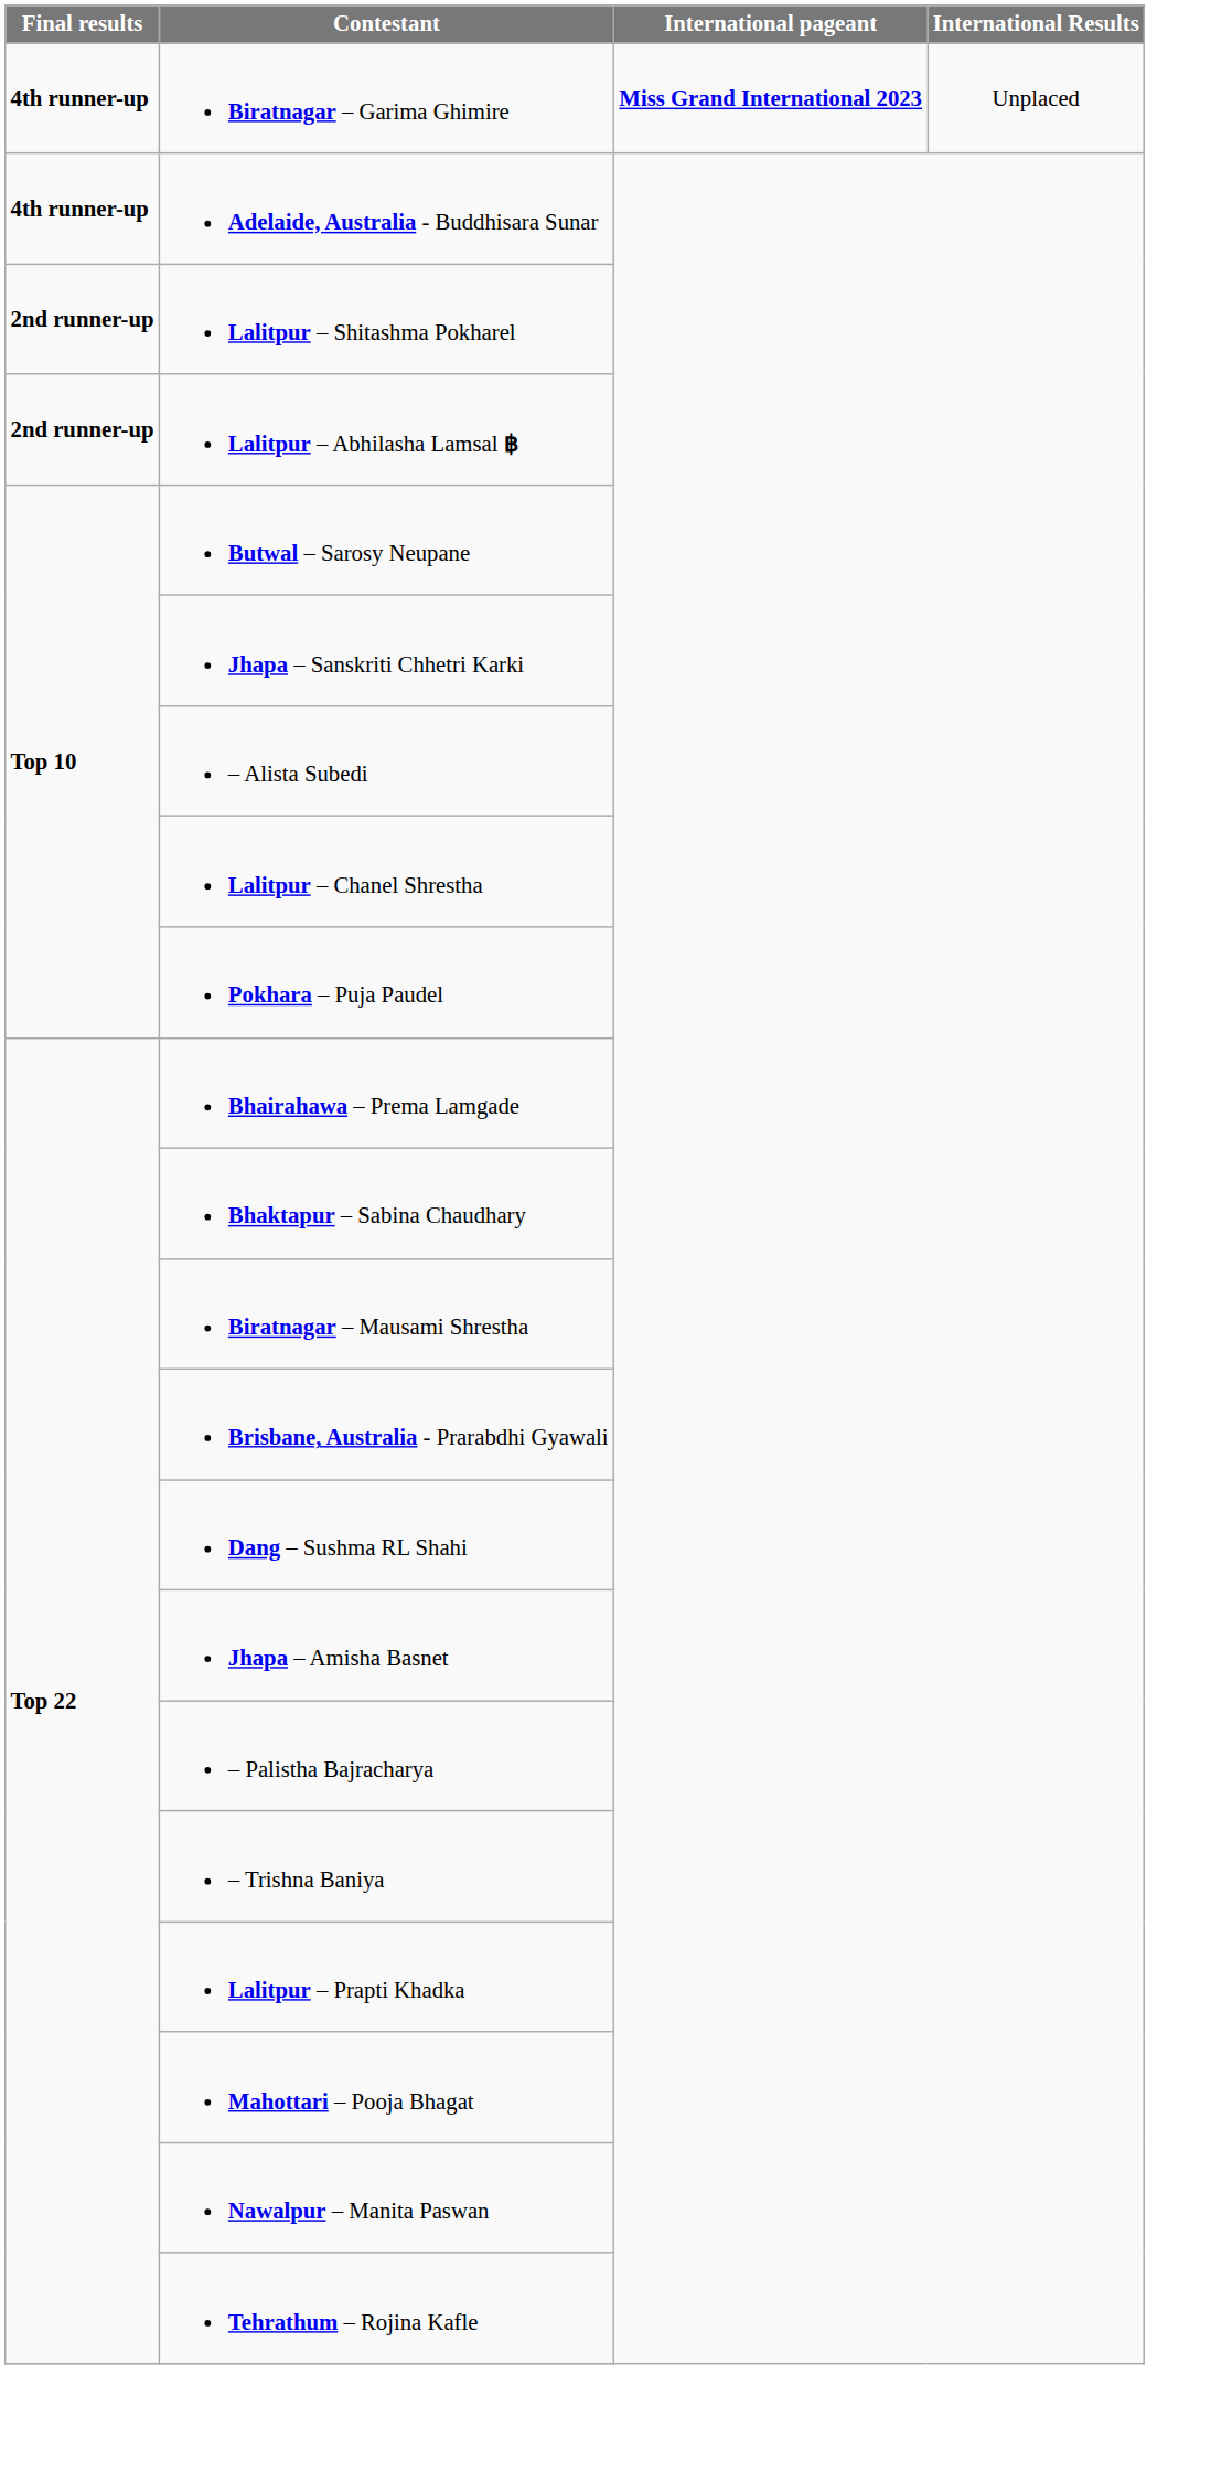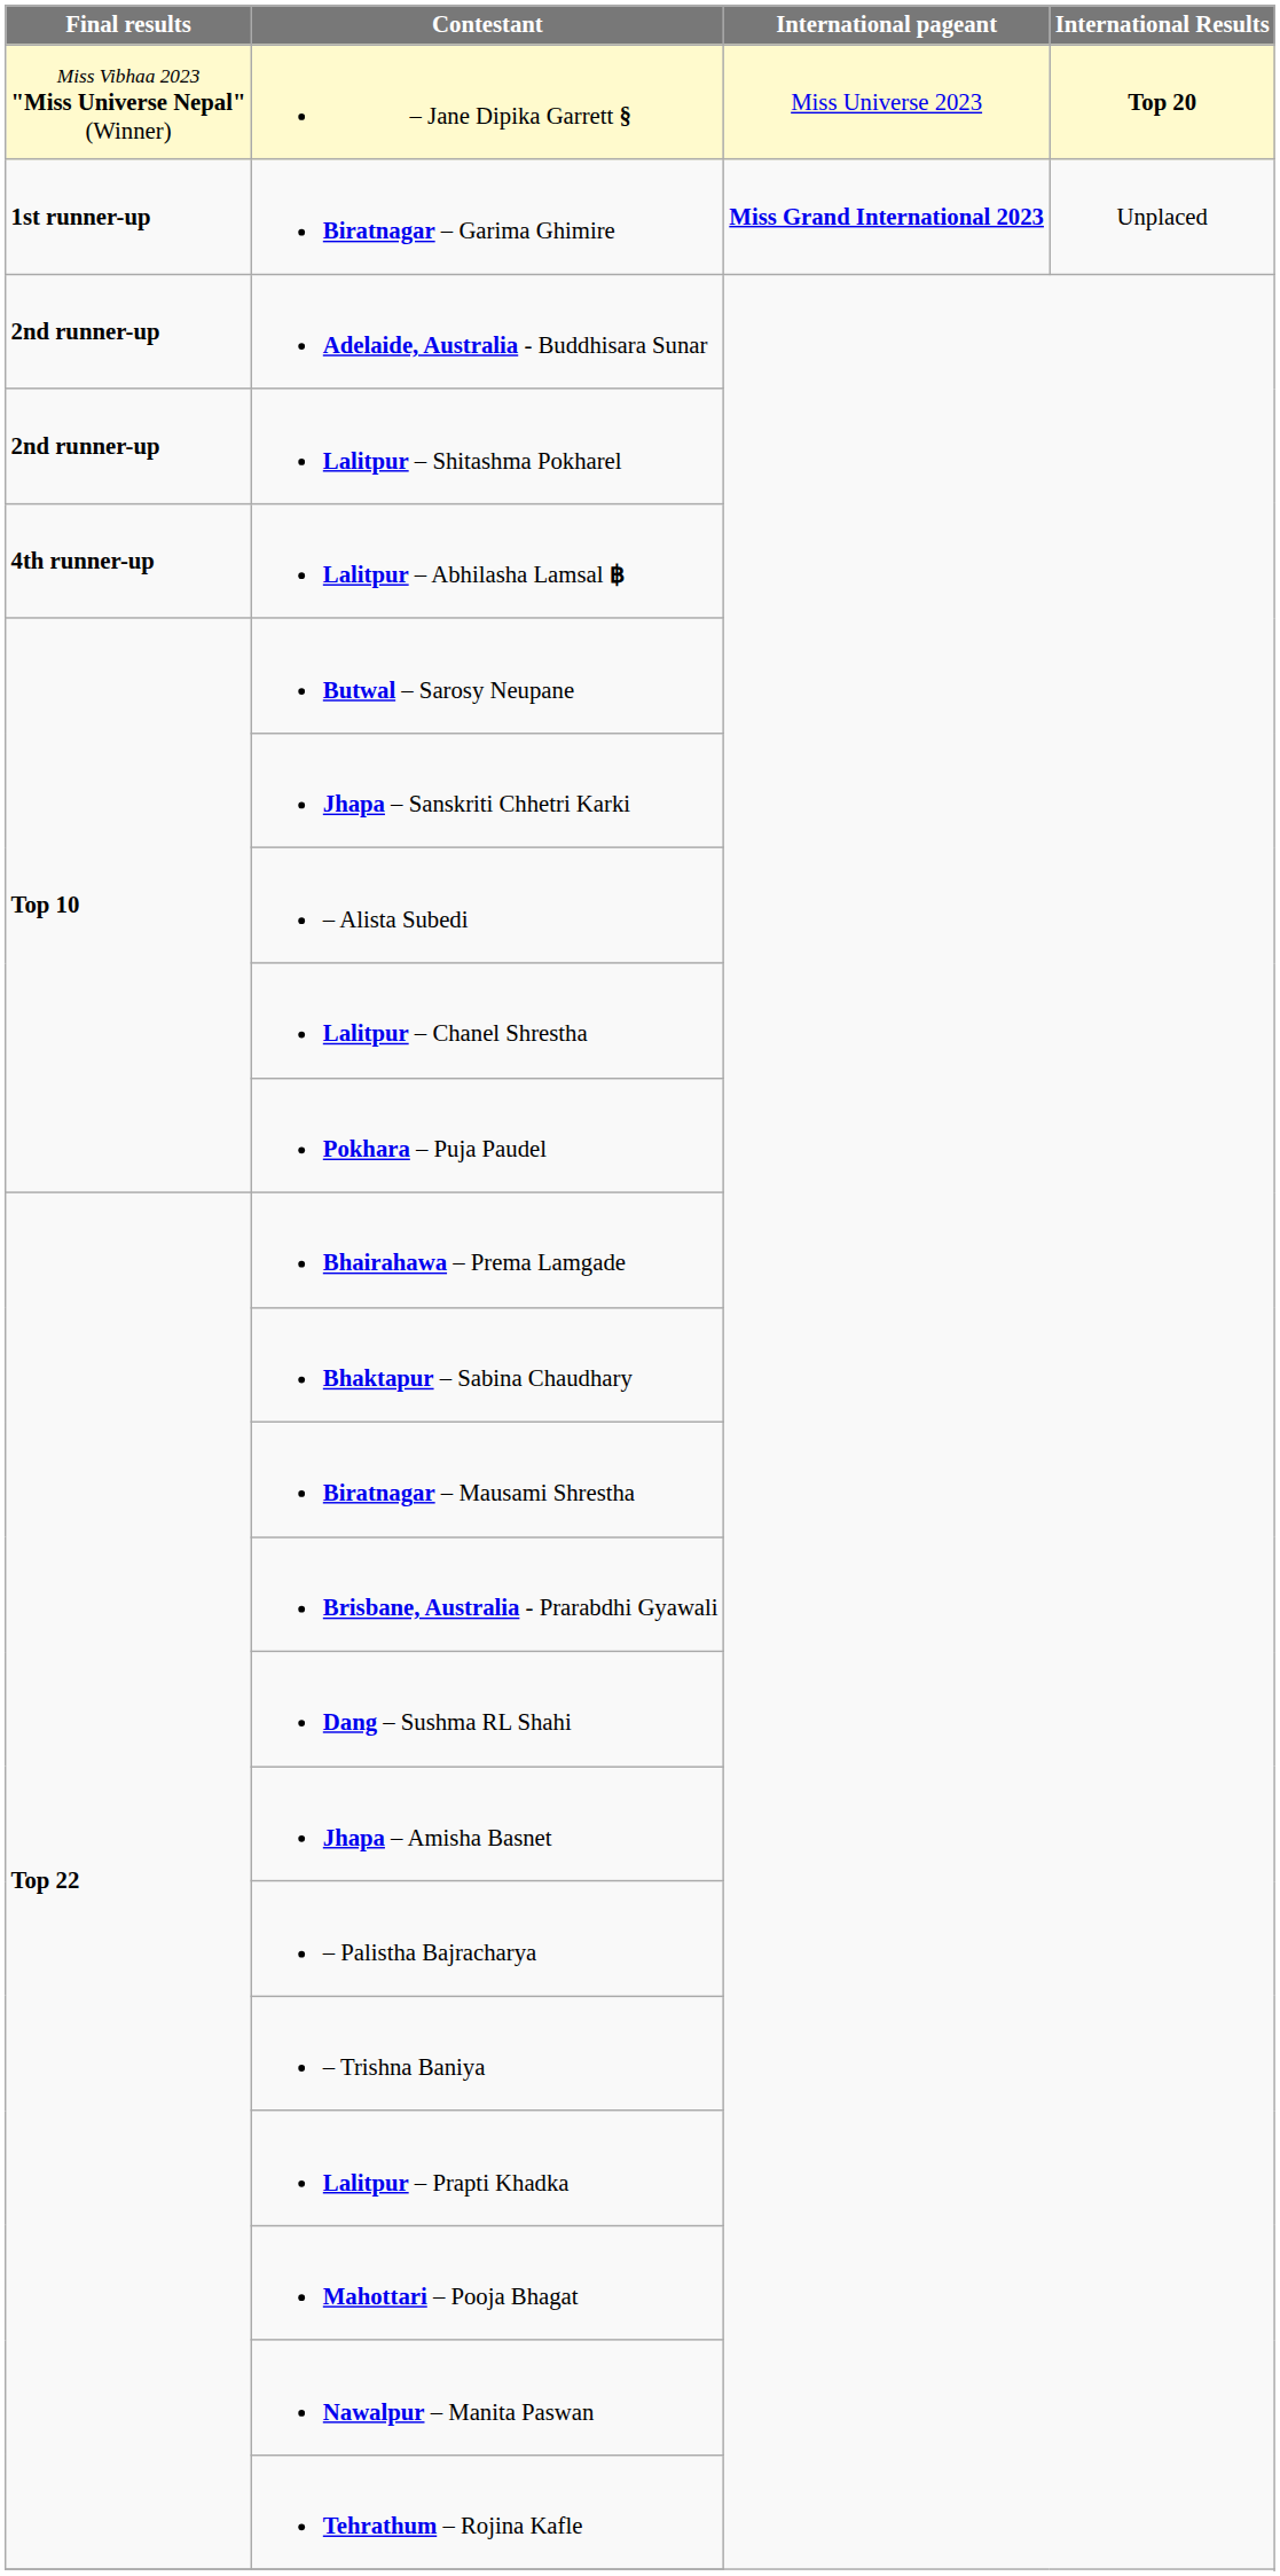+ row: Miss Vibhaa 2023 "Miss Universe Nepal" (Winner) | – Jane Dipika Garrett § | Miss Universe 2023 | Top 20
Biratnagar – Garima Ghimire | Final results: 4th runner-up -> 1st runner-up
Adelaide, Australia - Buddhisara Sunar | Final results: 4th runner-up -> 2nd runner-up
Lalitpur – Abhilasha Lamsal ฿ | Final results: 2nd runner-up -> 4th runner-up
